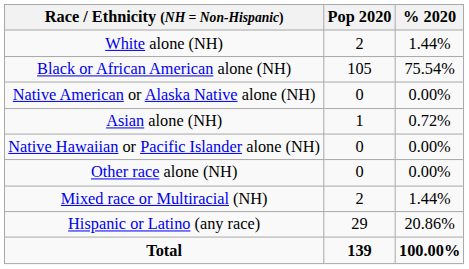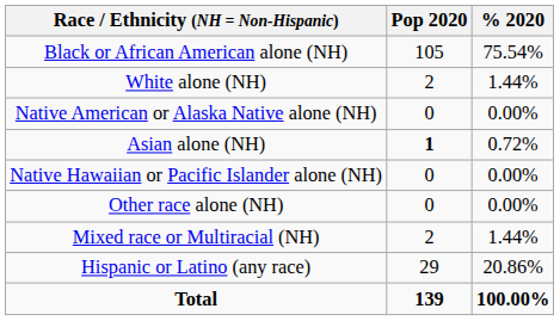rows swapped: White alone (NH) <-> Black or African American alone (NH)
Asian alone (NH) | Pop 2020: normal -> bold
